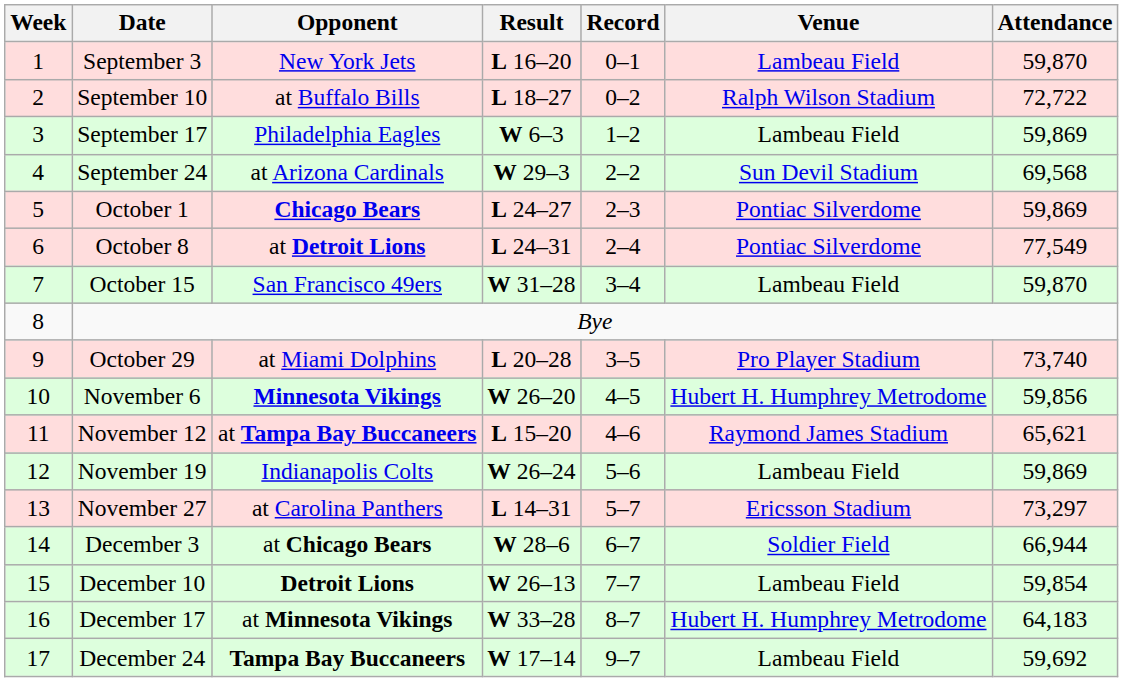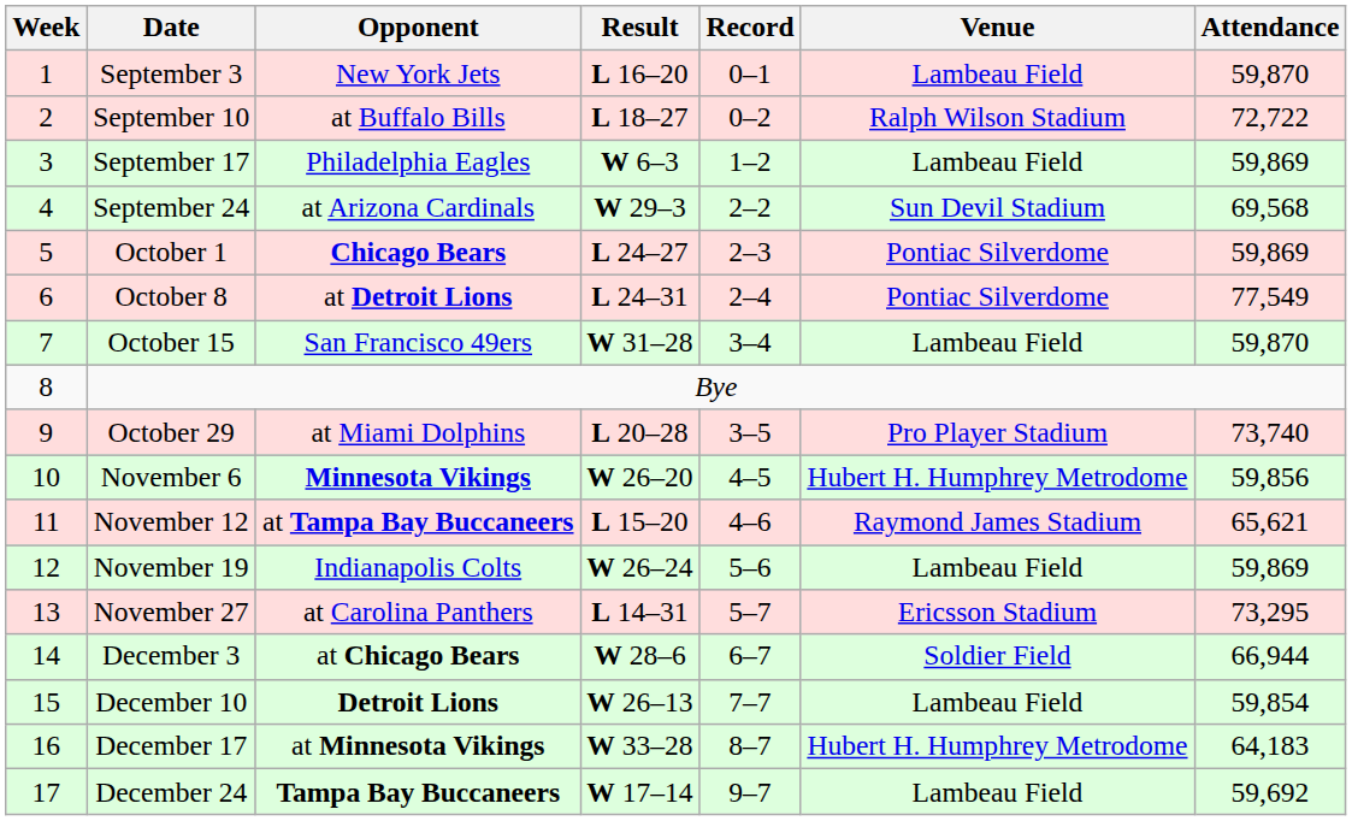November 27 | Attendance: 73,297 -> 73,295
